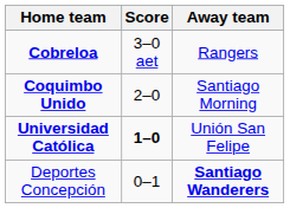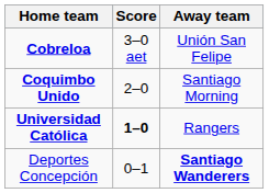Cobreloa | Away team: Rangers -> Unión San Felipe
Universidad Católica | Away team: Unión San Felipe -> Rangers
